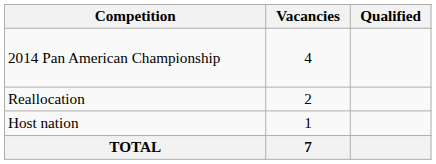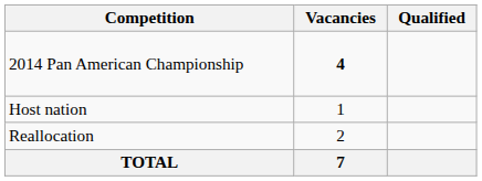2014 Pan American Championship | Vacancies: normal -> bold
rows swapped: Host nation <-> Reallocation
